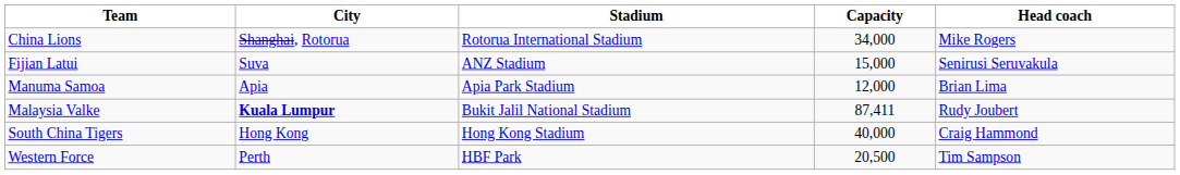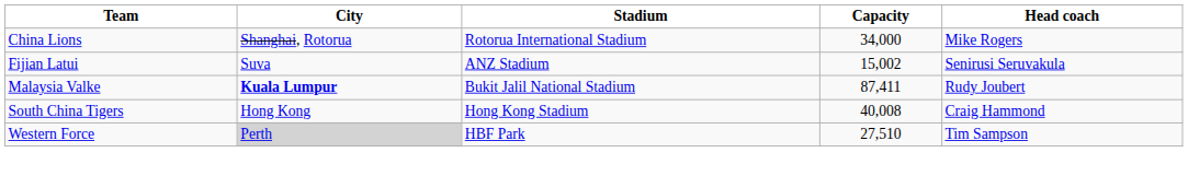Fijian Latui | Capacity: 15,000 -> 15,002
- row: Manuma Samoa | Apia | Apia Park Stadium | 12,000 | Brian Lima
South China Tigers | Capacity: 40,000 -> 40,008
Western Force | City: no background -> lightgrey background
Western Force | Capacity: 20,500 -> 27,510
